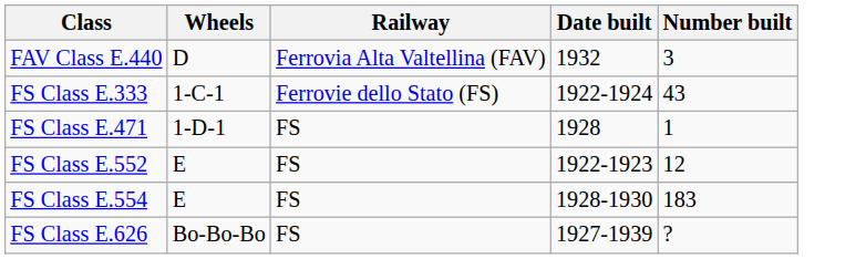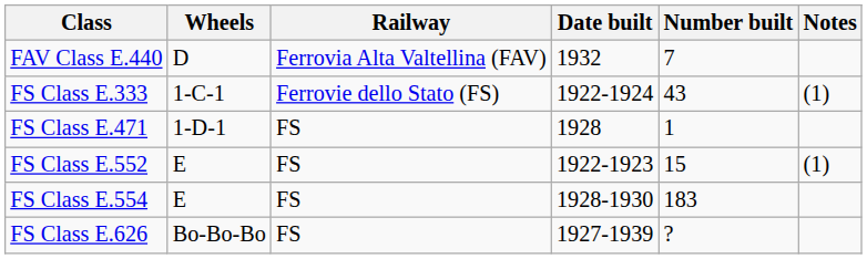+ column: Notes | (1) | (1)
FAV Class E.440 | Number built: 3 -> 7
FS Class E.552 | Number built: 12 -> 15
